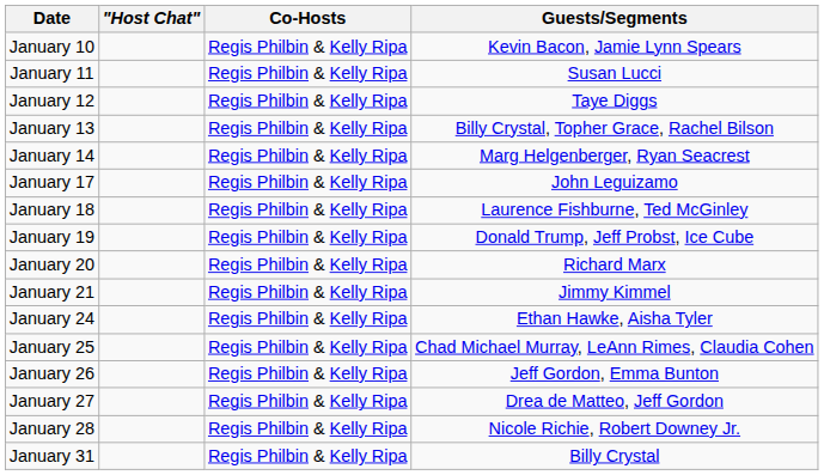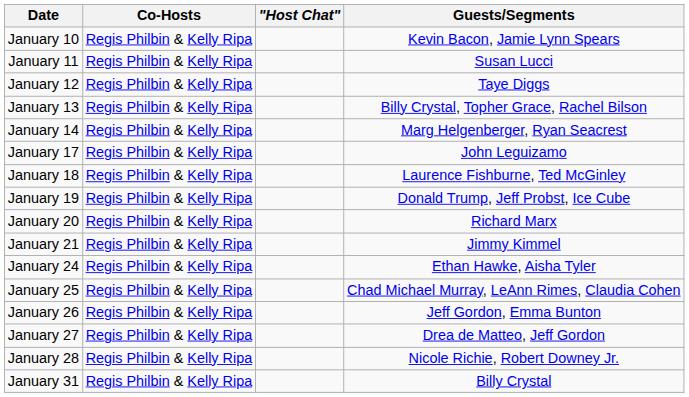columns swapped: Co-Hosts <-> "Host Chat"
